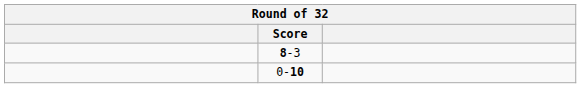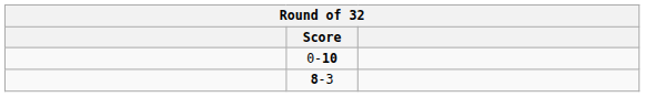rows swapped: 0-10 <-> 8-3
